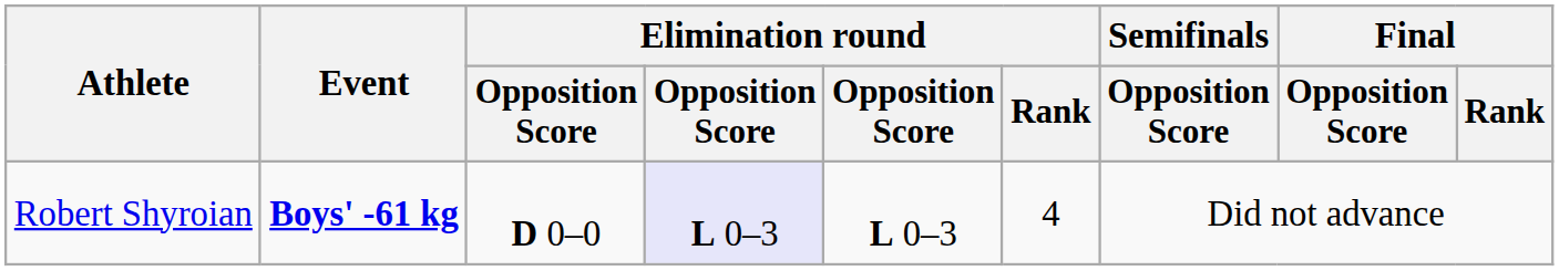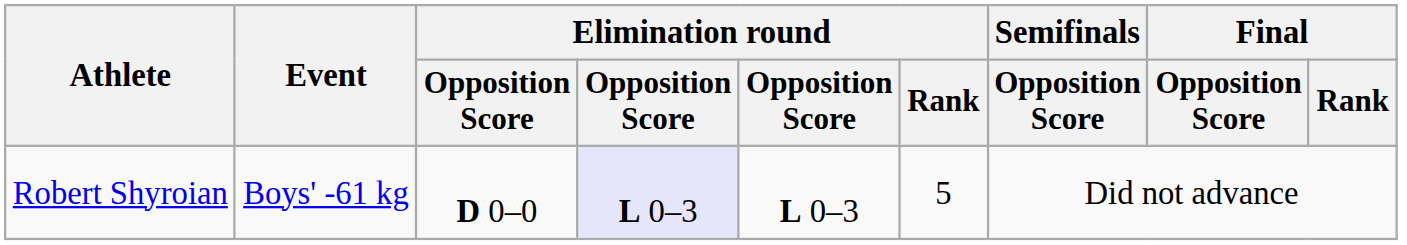Robert Shyroian | Event: bold -> normal
Robert Shyroian | Elimination round / Rank: 4 -> 5
